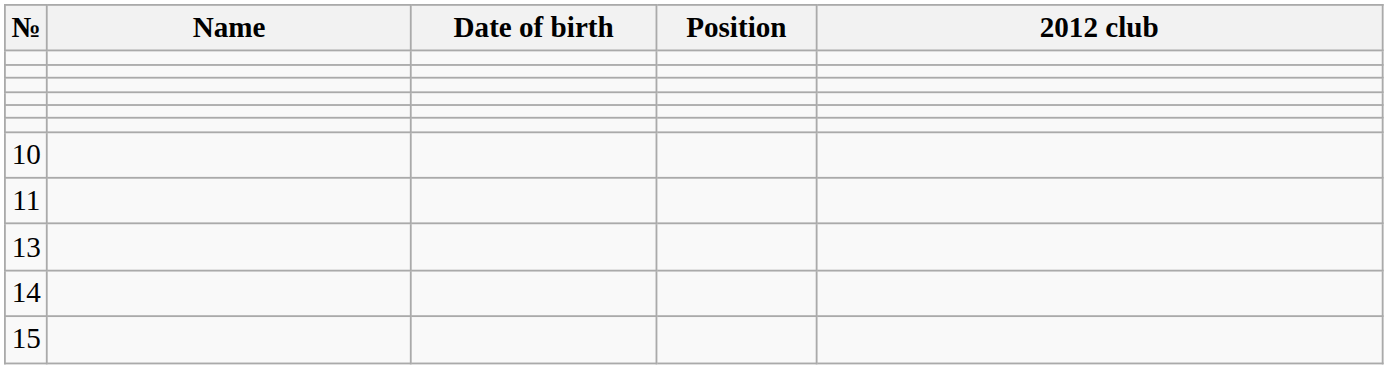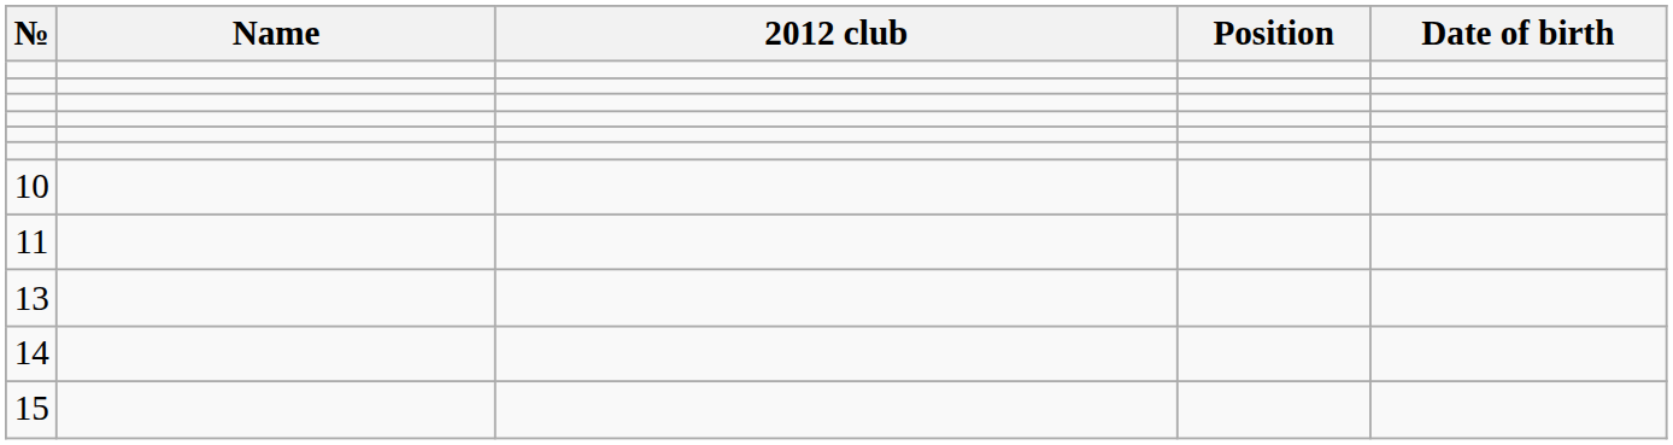columns swapped: Date of birth <-> 2012 club
